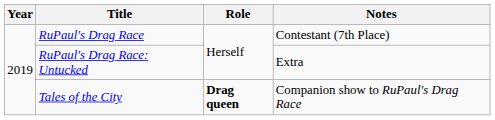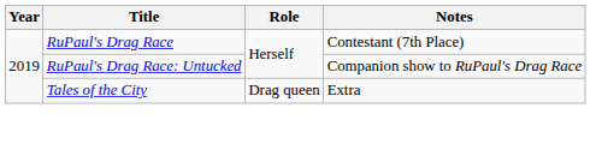RuPaul's Drag Race: Untucked | Notes: Extra -> Companion show to RuPaul's Drag Race
Tales of the City | Role: bold -> normal
Tales of the City | Notes: Companion show to RuPaul's Drag Race -> Extra
